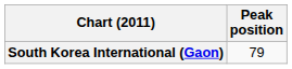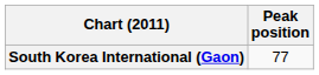South Korea International (Gaon) | Peak position: 79 -> 77
